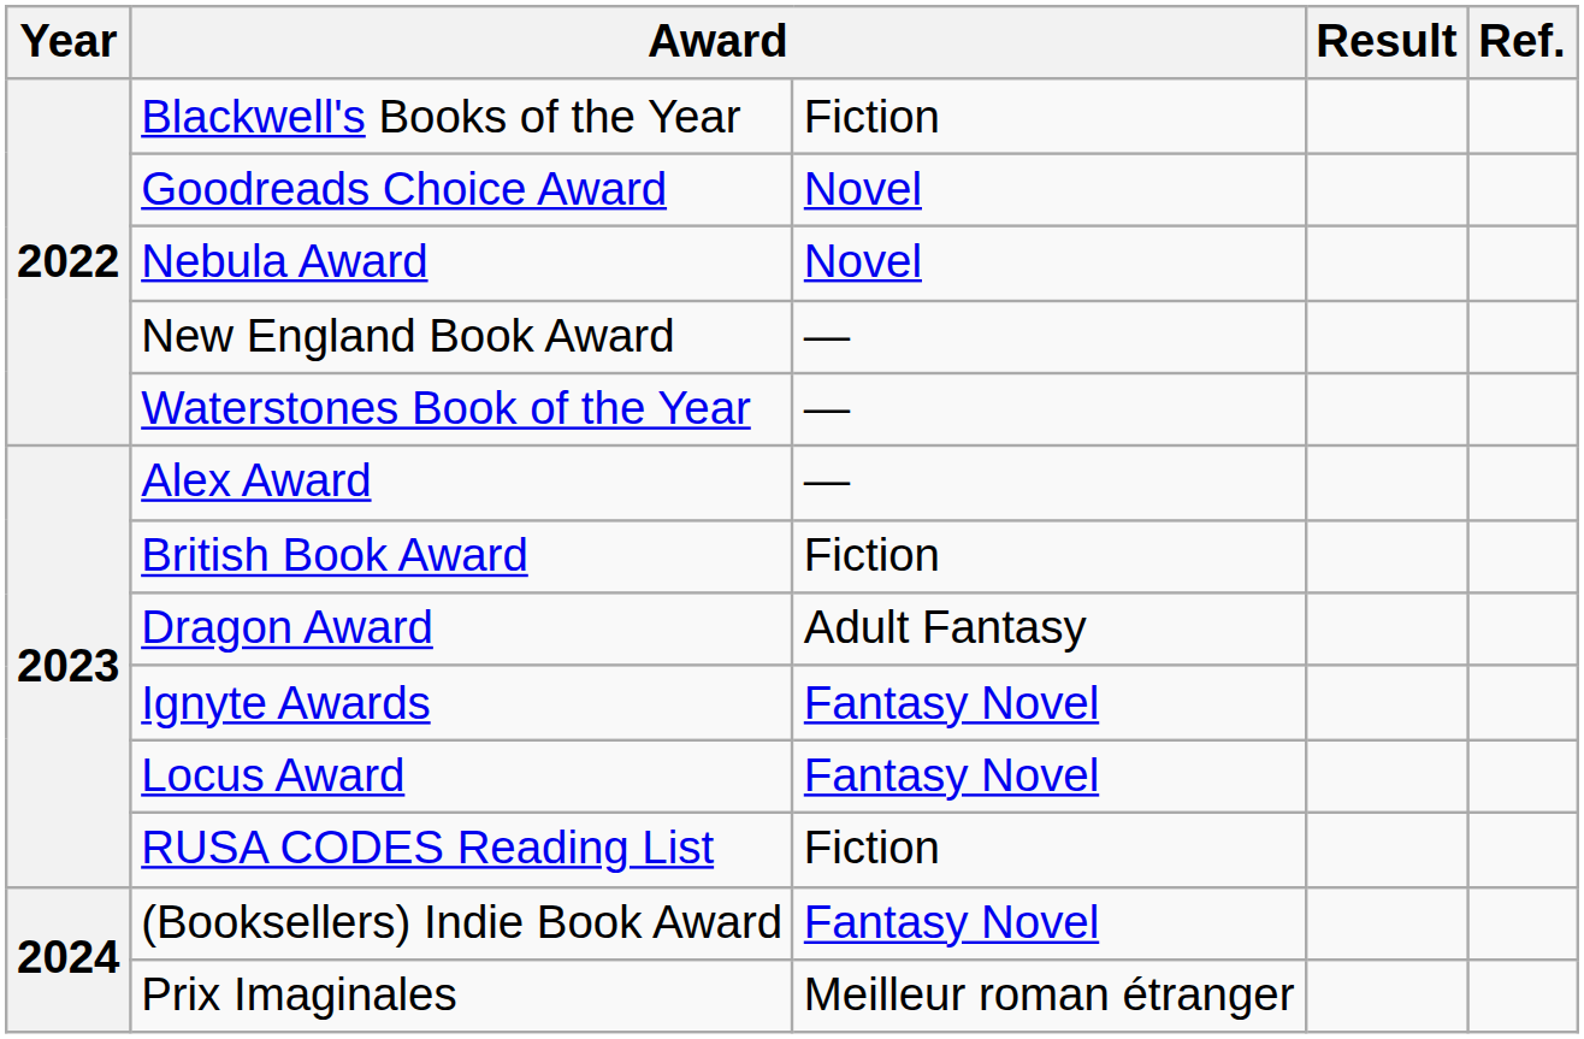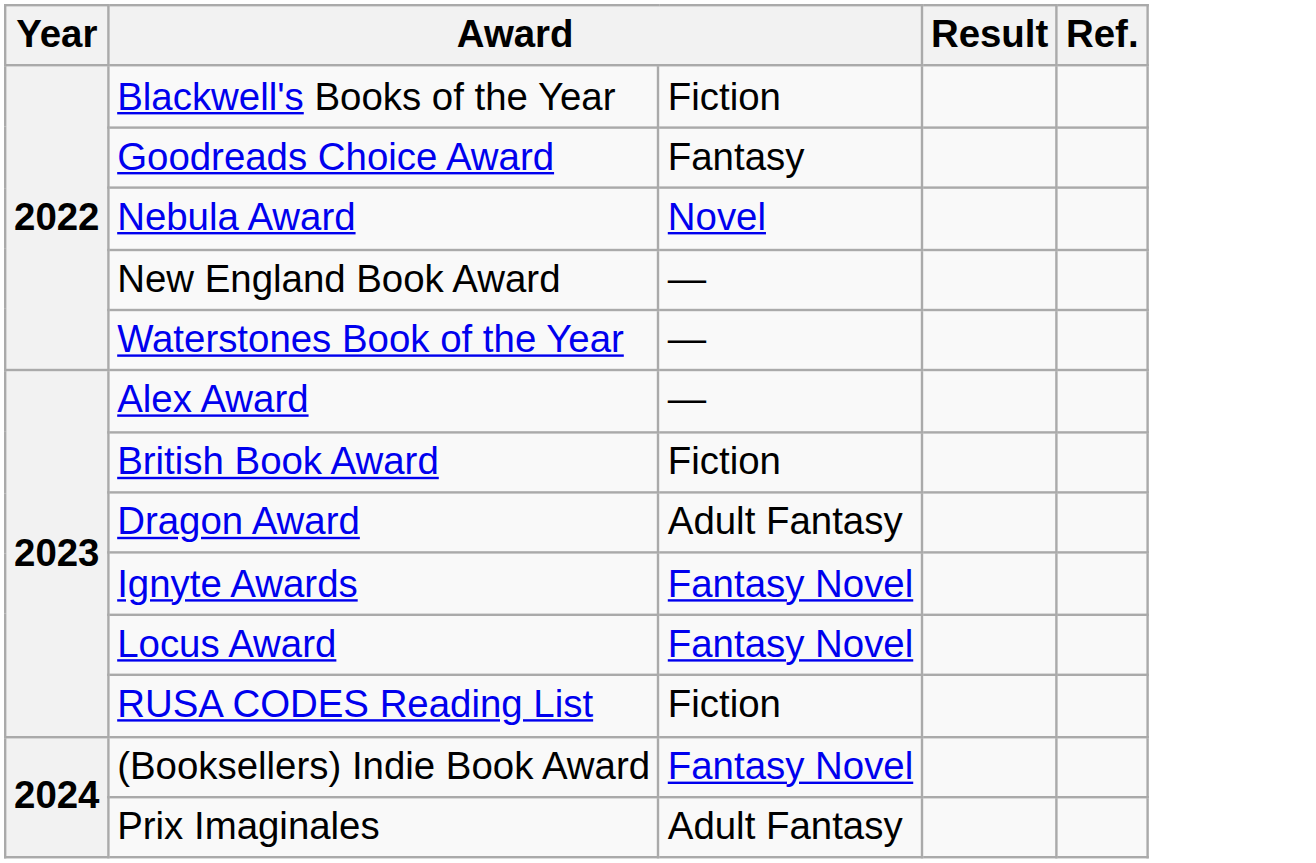Goodreads Choice Award | column 3: Novel -> Fantasy
Prix Imaginales | column 3: Meilleur roman étranger -> Adult Fantasy
